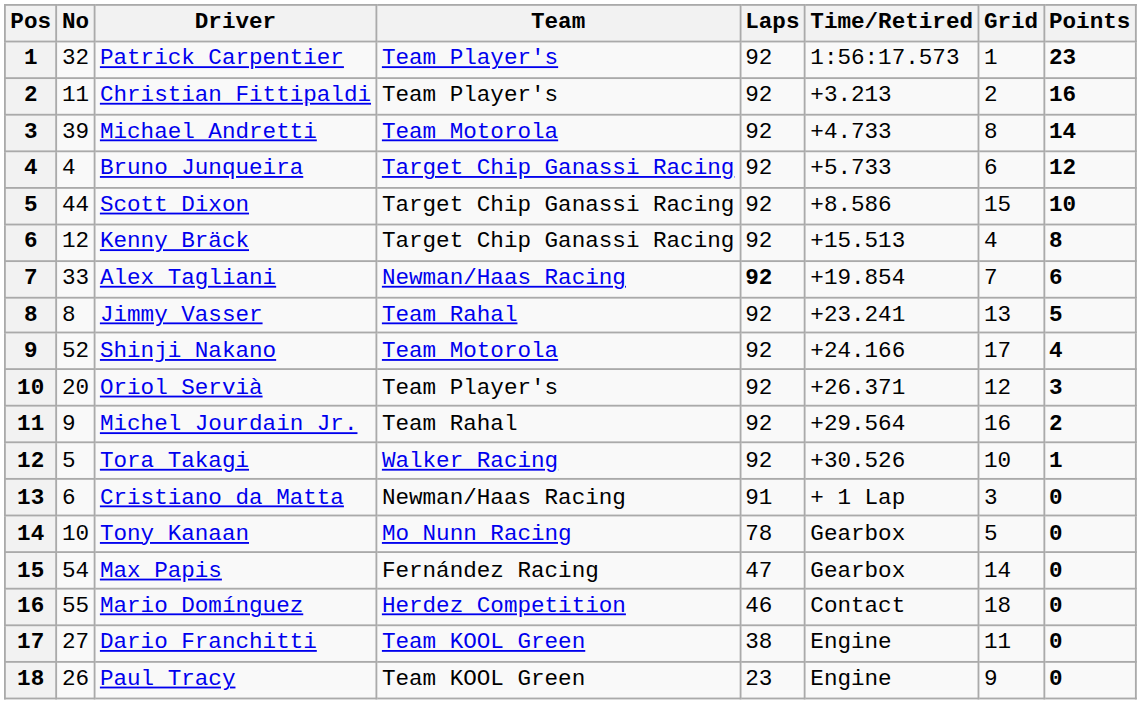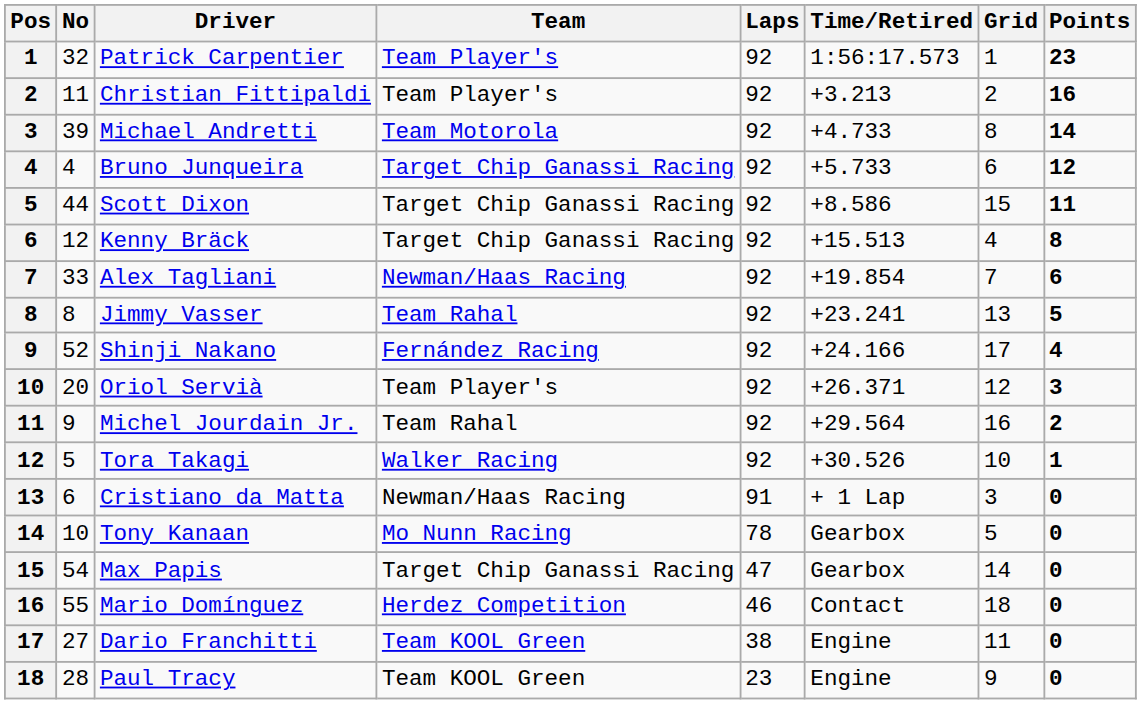Scott Dixon | Points: 10 -> 11
Alex Tagliani | Laps: bold -> normal
Shinji Nakano | Team: Team Motorola -> Fernández Racing
Max Papis | Team: Fernández Racing -> Target Chip Ganassi Racing
Paul Tracy | No: 26 -> 28
